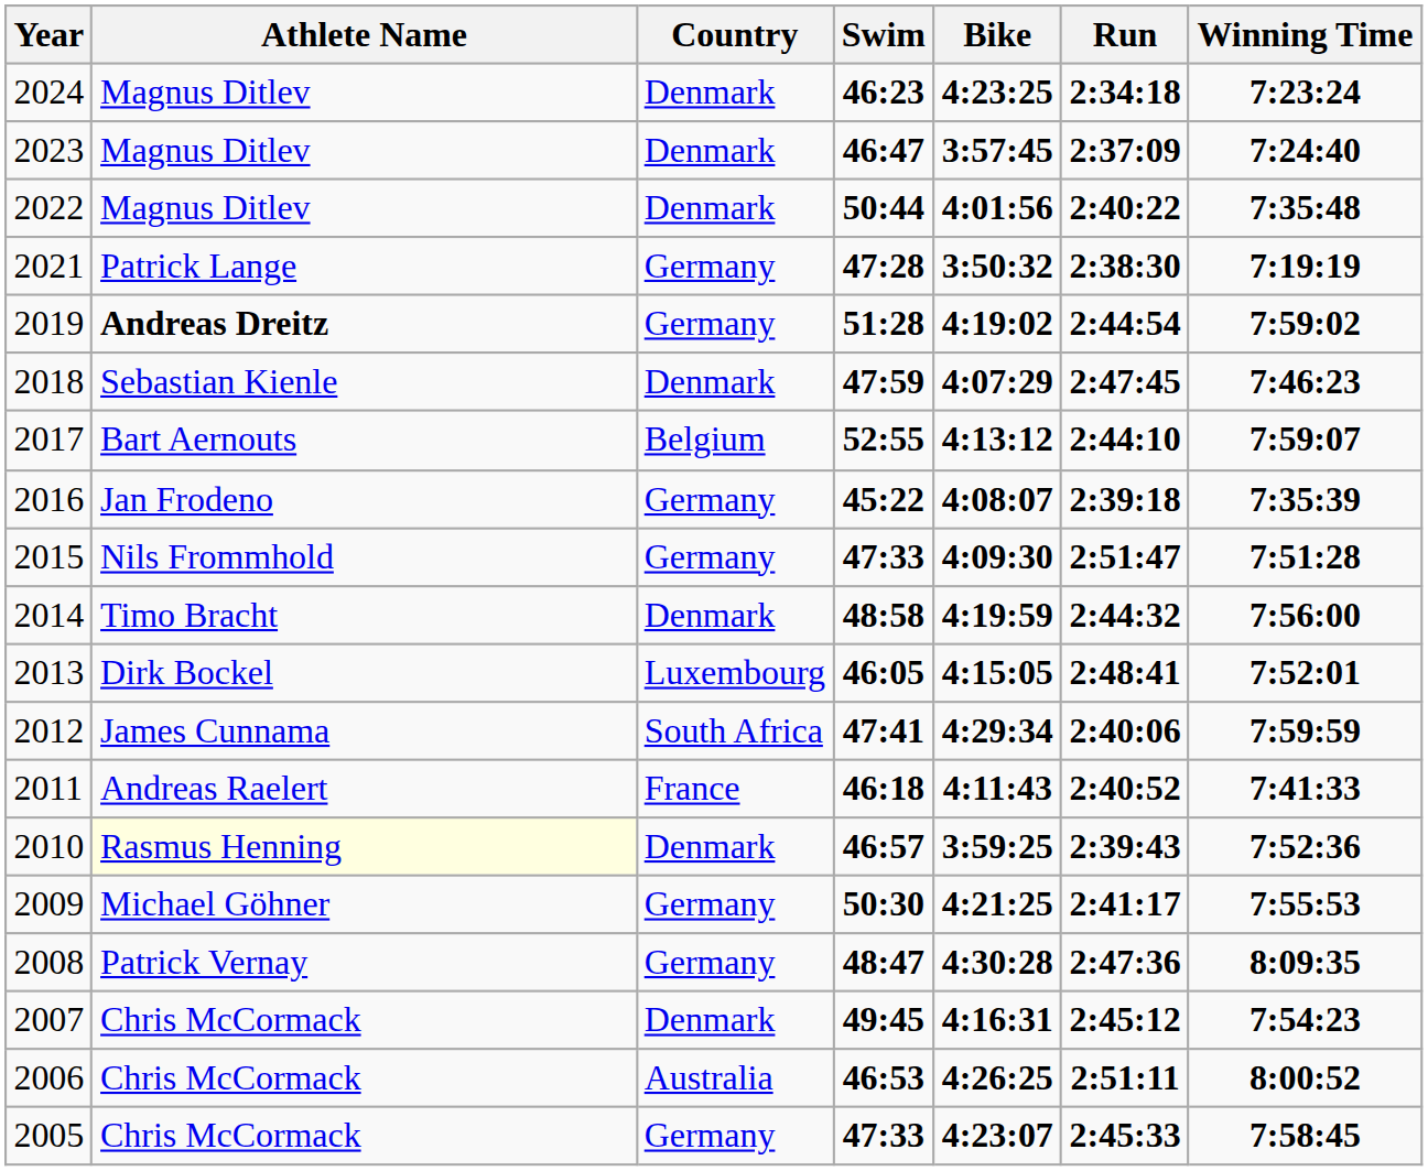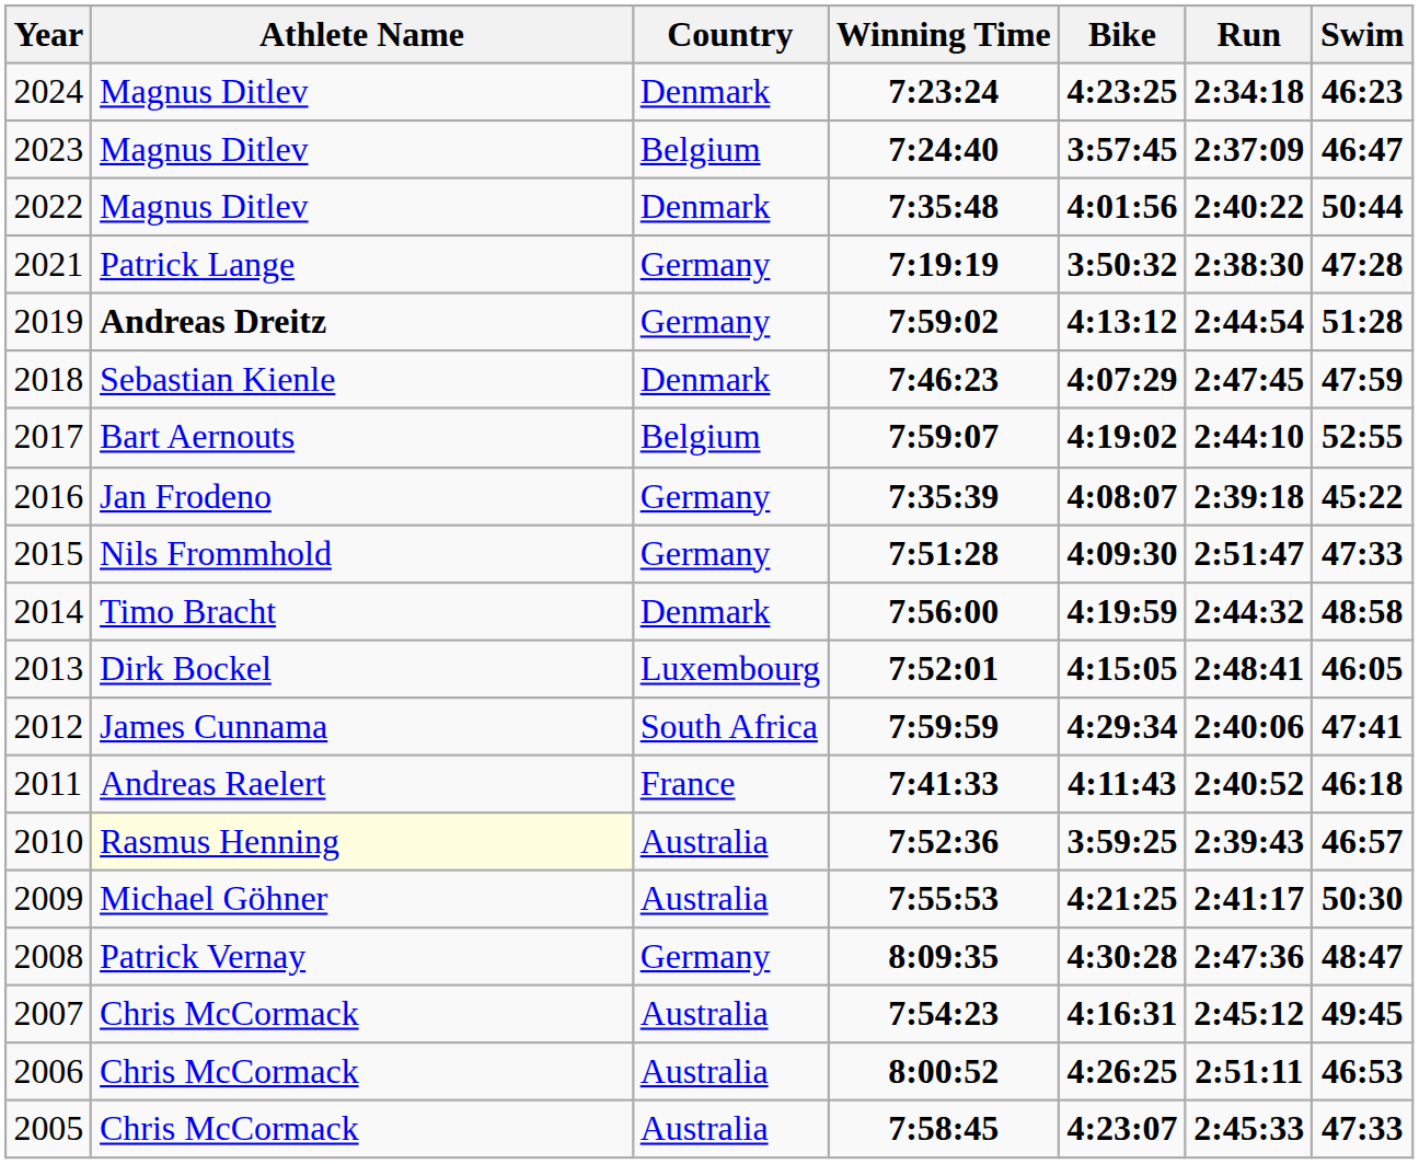columns swapped: Swim <-> Winning Time
2023 | Country: Denmark -> Belgium
2019 | Bike: 4:19:02 -> 4:13:12
2017 | Bike: 4:13:12 -> 4:19:02
2010 | Country: Denmark -> Australia
2009 | Country: Germany -> Australia
2007 | Country: Denmark -> Australia
2005 | Country: Germany -> Australia
